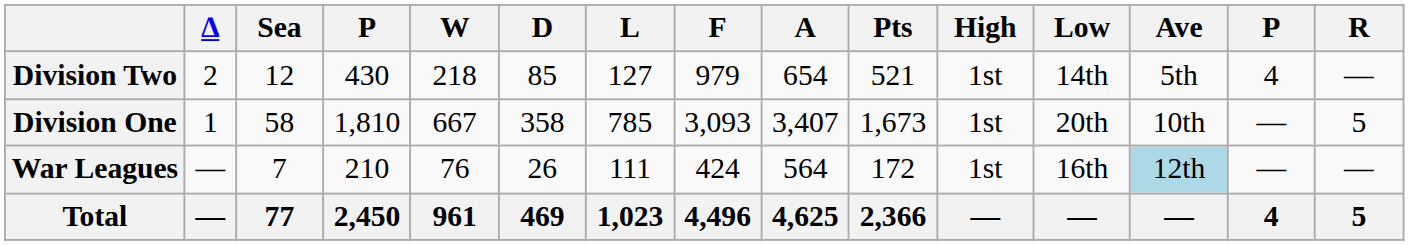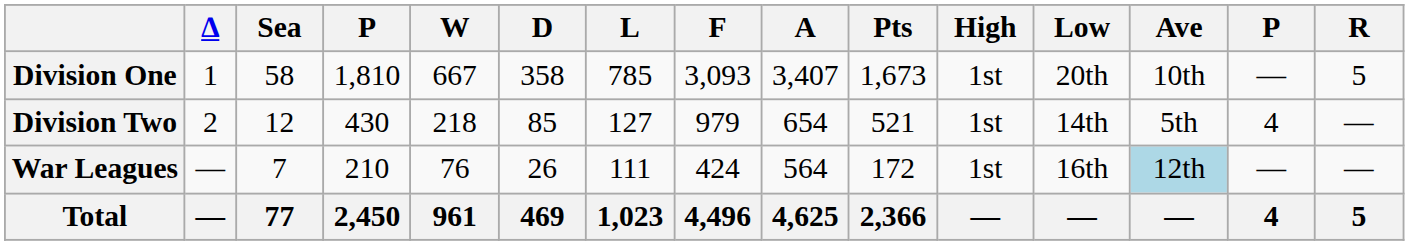rows swapped: Division One <-> Division Two
